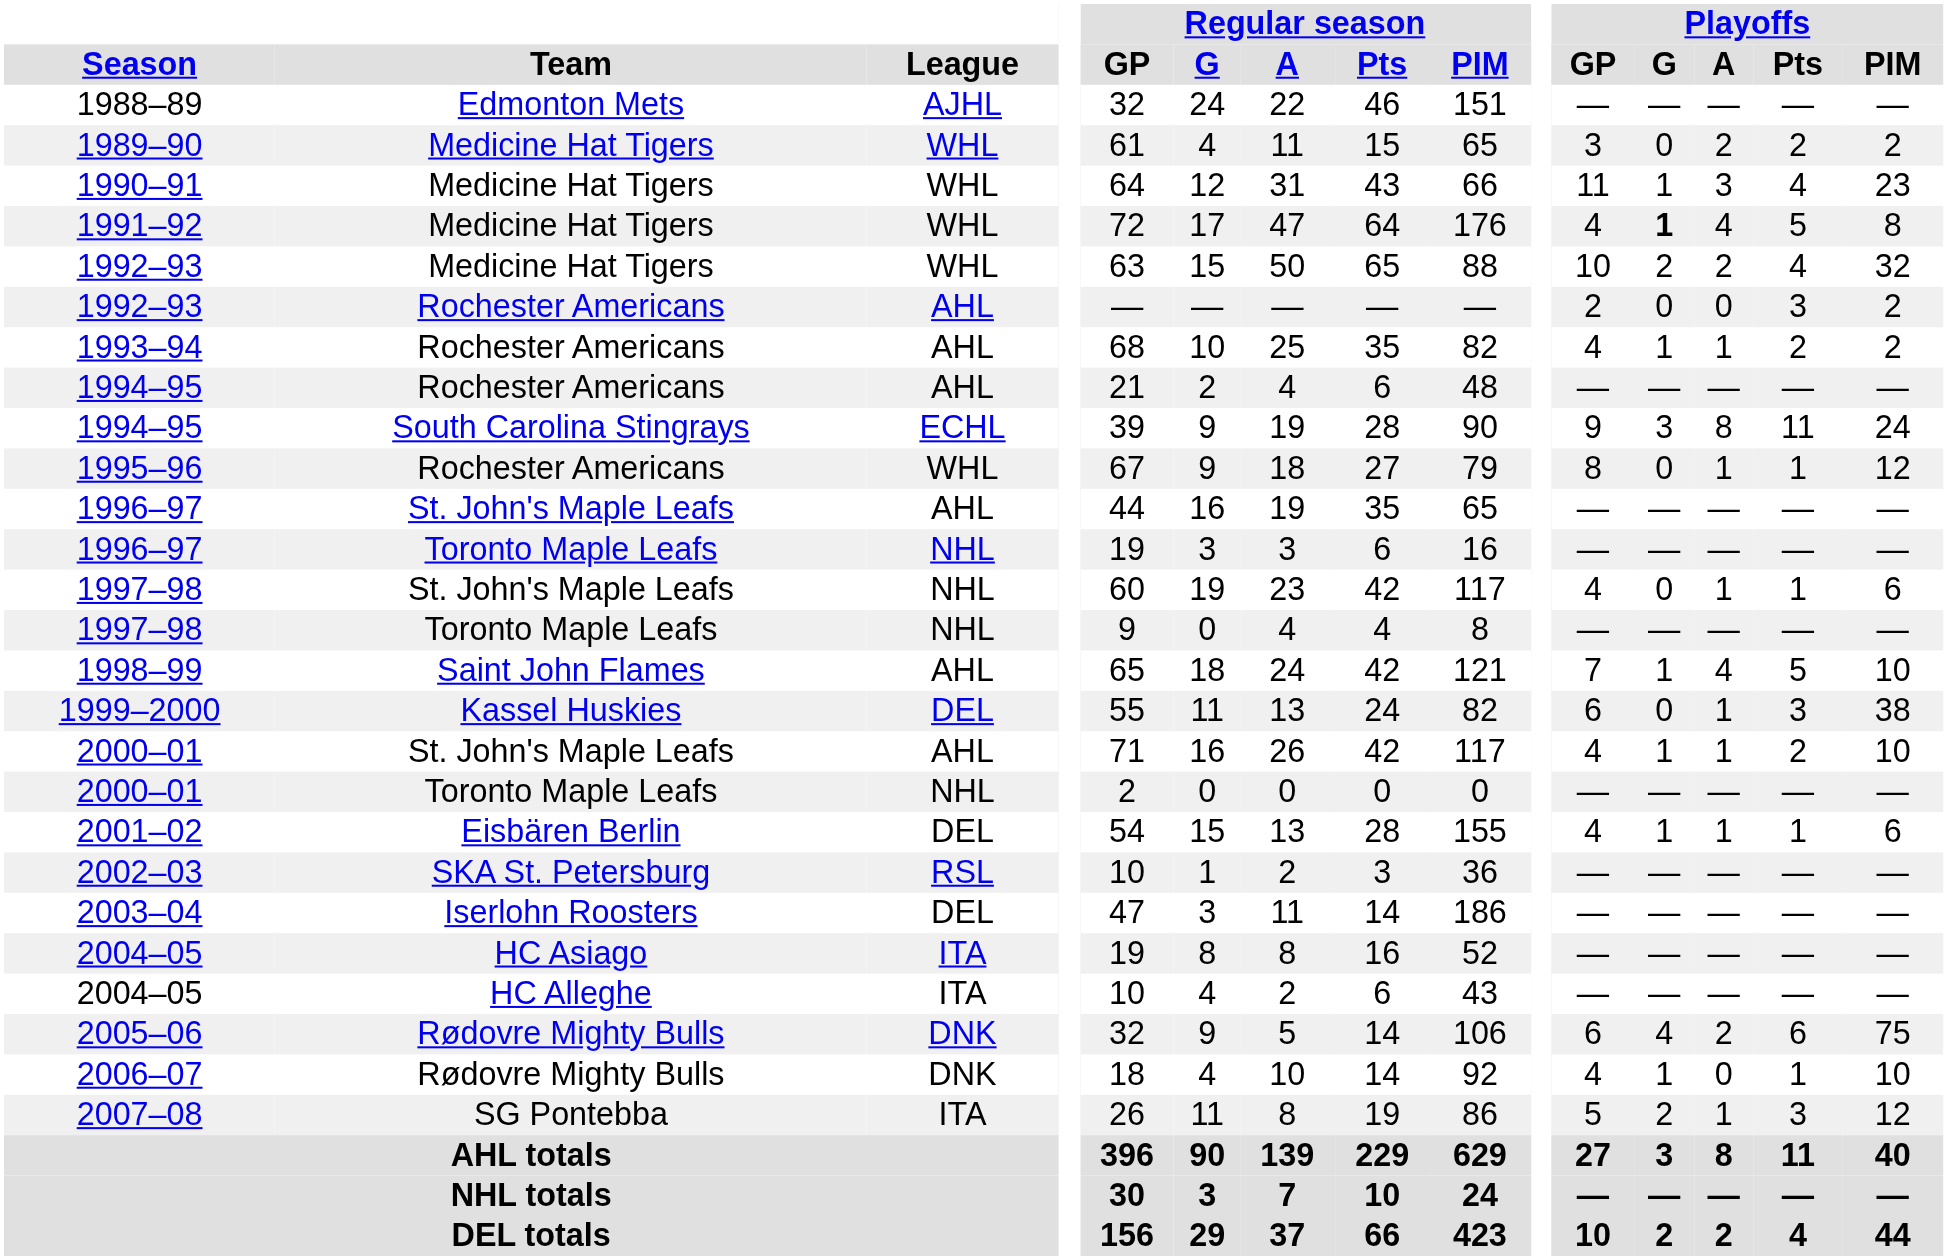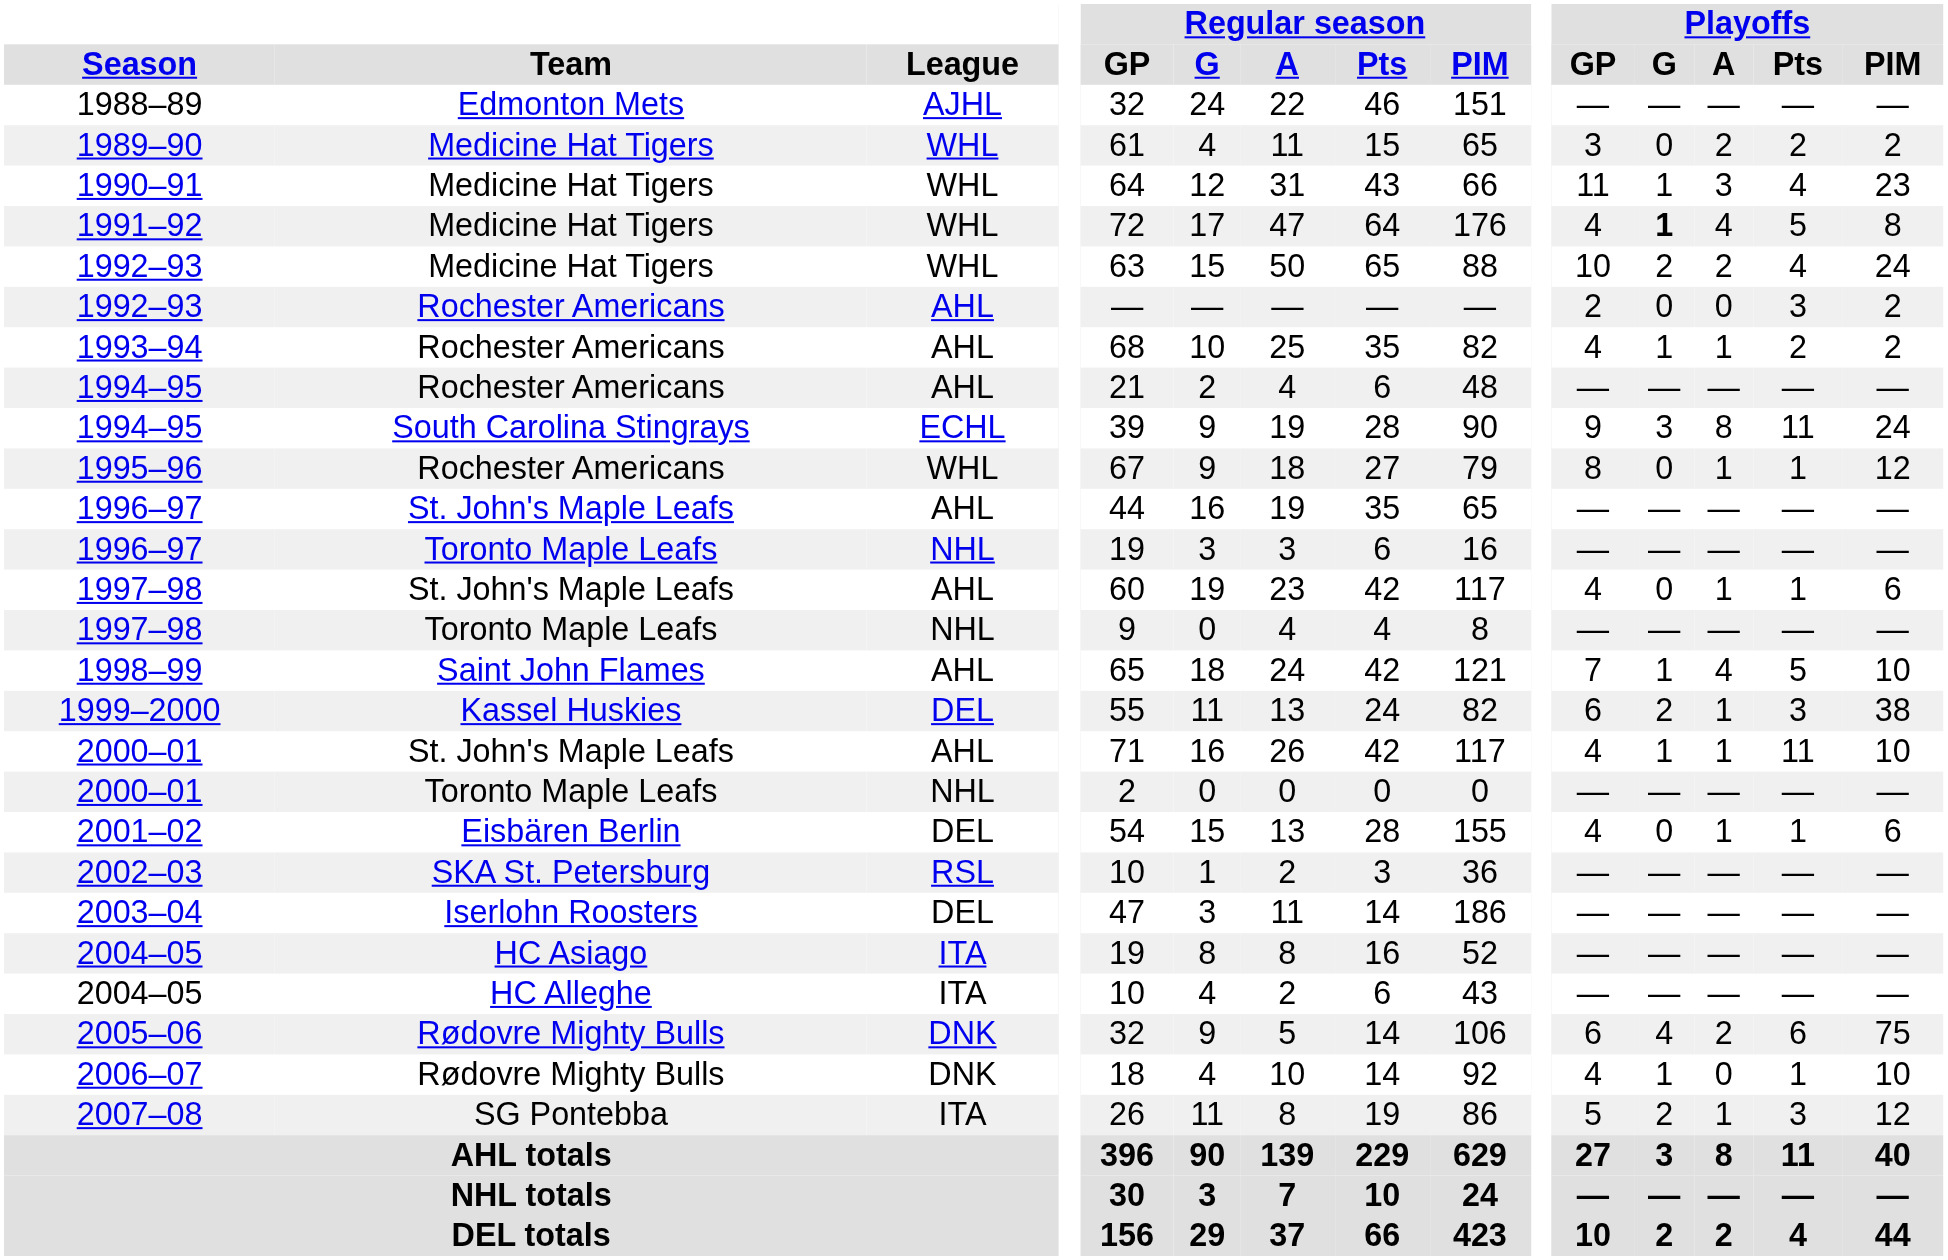1992–93 / Medicine Hat Tigers | Playoffs / PIM: 32 -> 24
1997–98 / St. John's Maple Leafs | League: NHL -> AHL
1999–2000 | Playoffs / G: 0 -> 2
2000–01 / St. John's Maple Leafs | Playoffs / Pts: 2 -> 11
2001–02 | Playoffs / G: 1 -> 0
